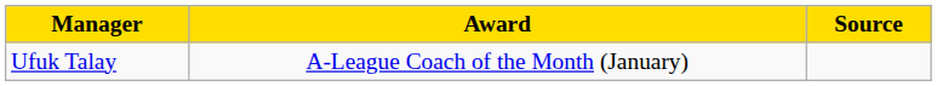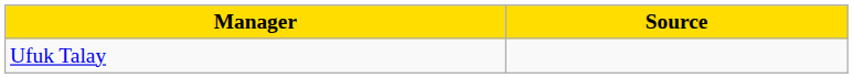- column: Award | A-League Coach of the Month (January)
